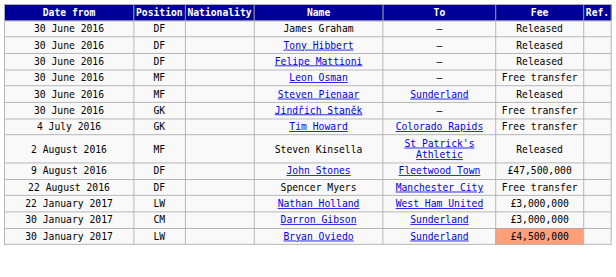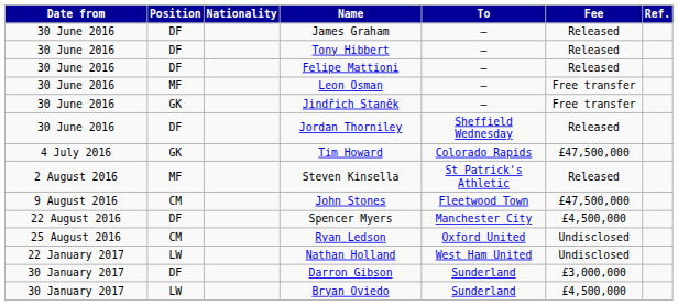- row: 30 June 2016 | MF | Steven Pienaar | Sunderland | Released
+ row: 30 June 2016 | DF | Jordan Thorniley | Sheffield Wednesday | Released
Tim Howard | Fee: Free transfer -> £47,500,000
John Stones | Position: DF -> CM
Spencer Myers | Fee: Free transfer -> £4,500,000
+ row: 25 August 2016 | CM | Ryan Ledson | Oxford United | Undisclosed
Nathan Holland | Fee: £3,000,000 -> Undisclosed
Darron Gibson | Position: CM -> DF
Bryan Oviedo | Fee: lightsalmon background -> no background
